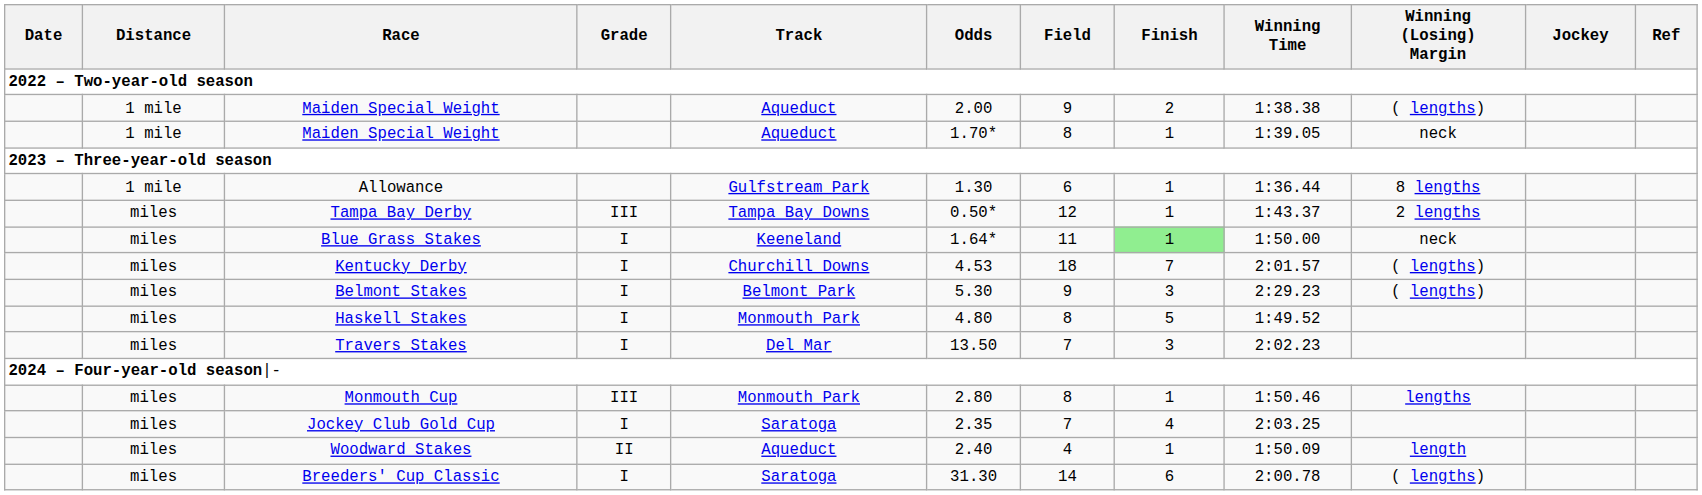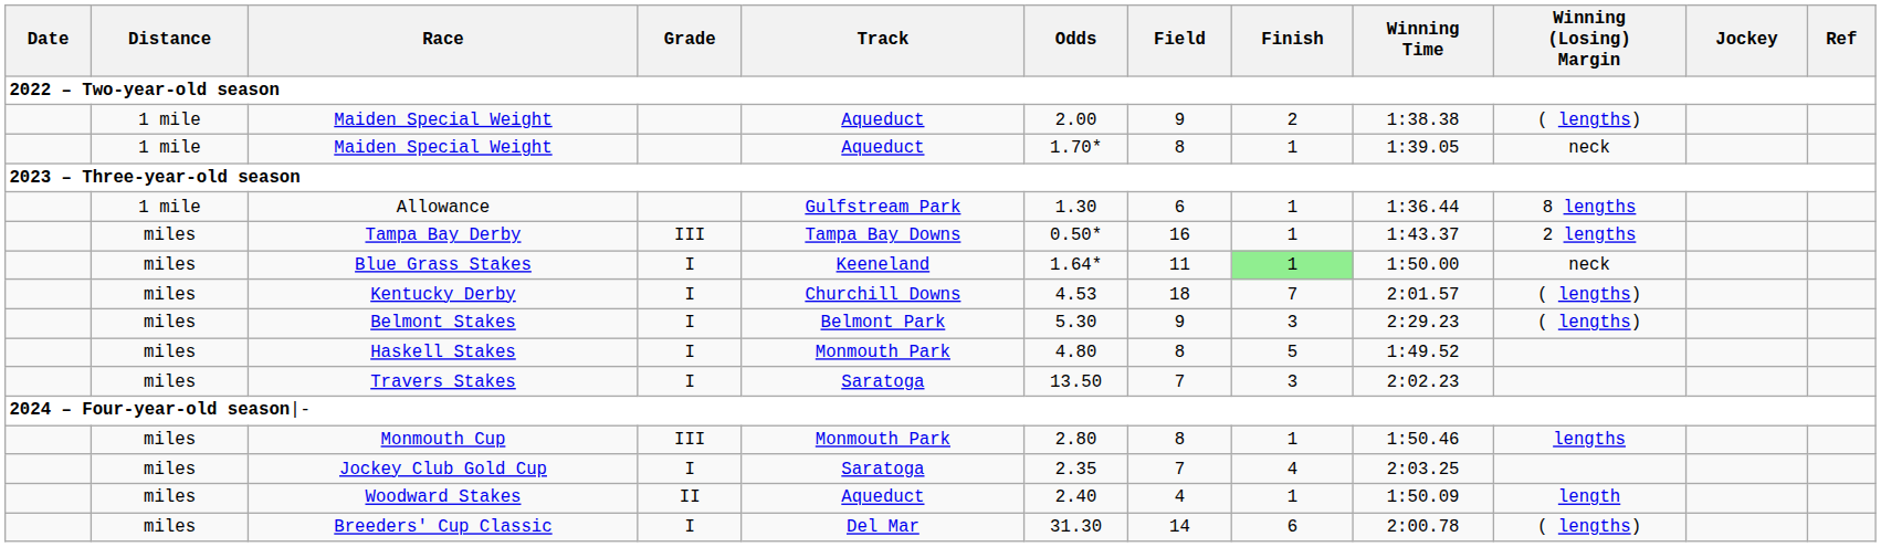Tampa Bay Derby | Field: 12 -> 16
Travers Stakes | Track: Del Mar -> Saratoga
Breeders' Cup Classic | Track: Saratoga -> Del Mar
